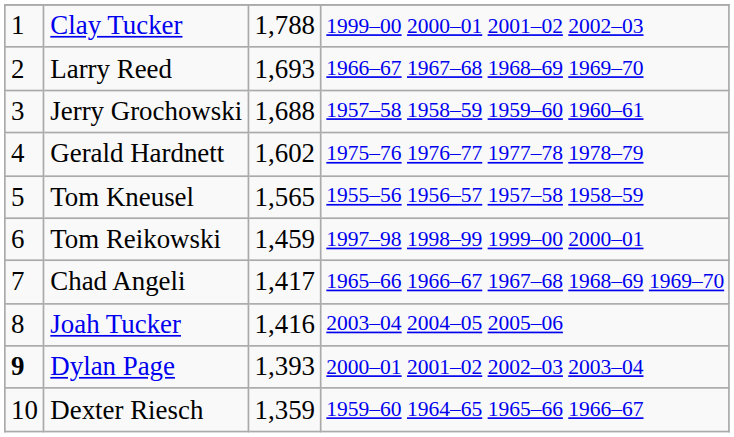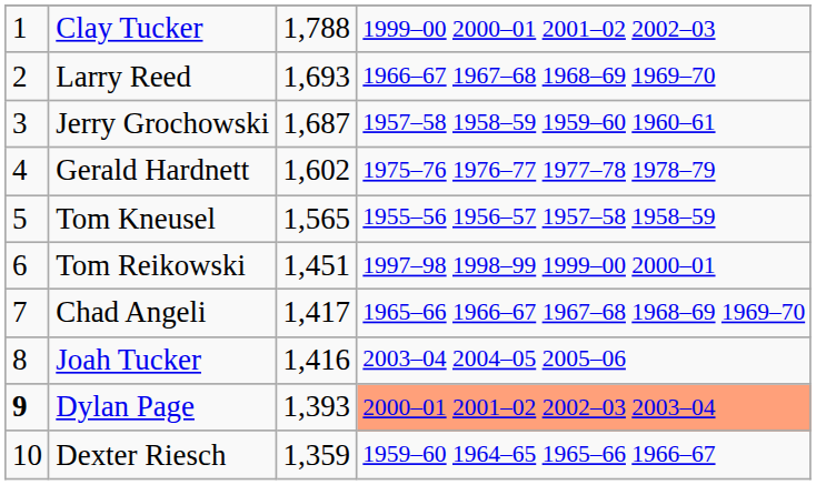Jerry Grochowski | column 3: 1,688 -> 1,687
Tom Reikowski | column 3: 1,459 -> 1,451
Dylan Page | column 4: no background -> lightsalmon background
